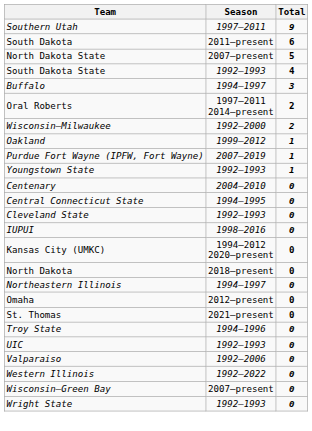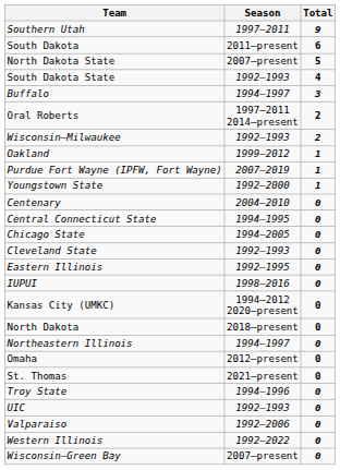Wisconsin–Milwaukee | Season: 1992–2000 -> 1992–1993
Youngstown State | Season: 1992–1993 -> 1992–2000
+ row: Chicago State | 1994–2005 | 0
+ row: Eastern Illinois | 1992–1995 | 0
- row: Wright State | 1992–1993 | 0
